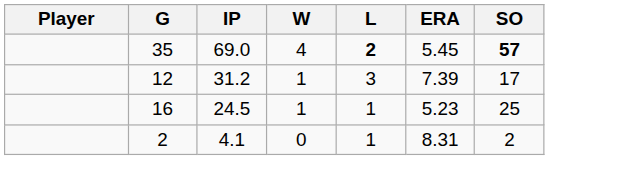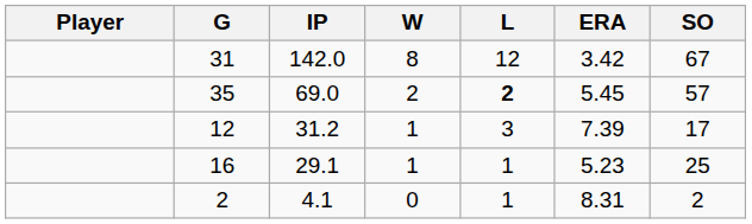+ row: 31 | 142.0 | 8 | 12 | 3.42 | 67
35 | W: 4 -> 2
35 | SO: bold -> normal
16 | IP: 24.5 -> 29.1
